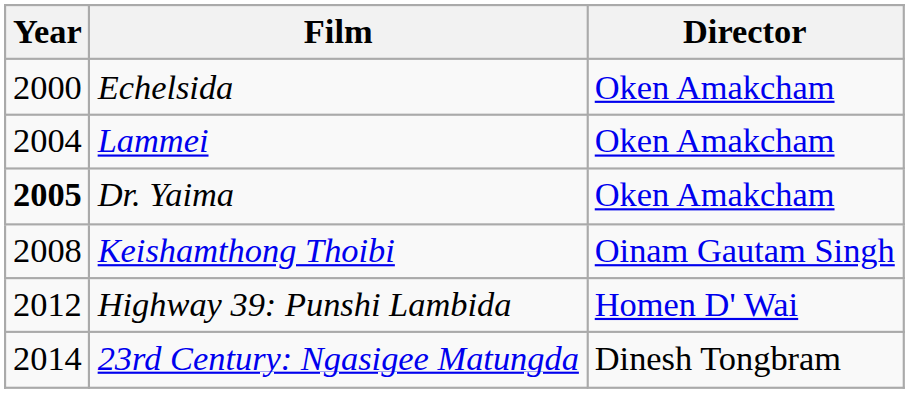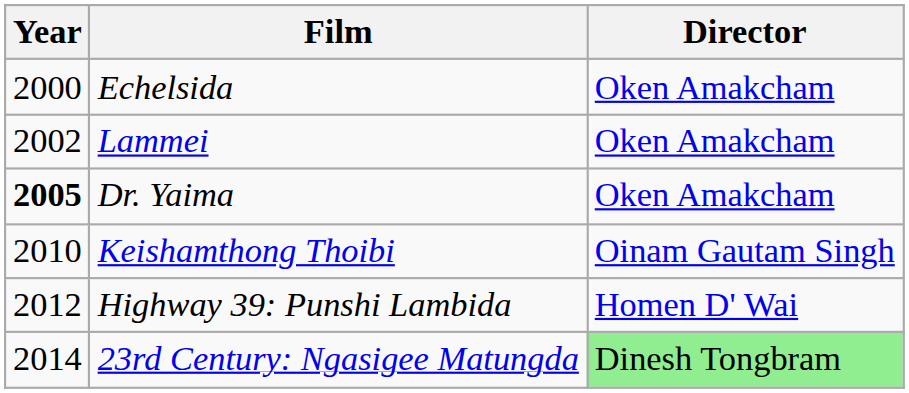Lammei | Year: 2004 -> 2002
Keishamthong Thoibi | Year: 2008 -> 2010
23rd Century: Ngasigee Matungda | Director: no background -> lightgreen background
